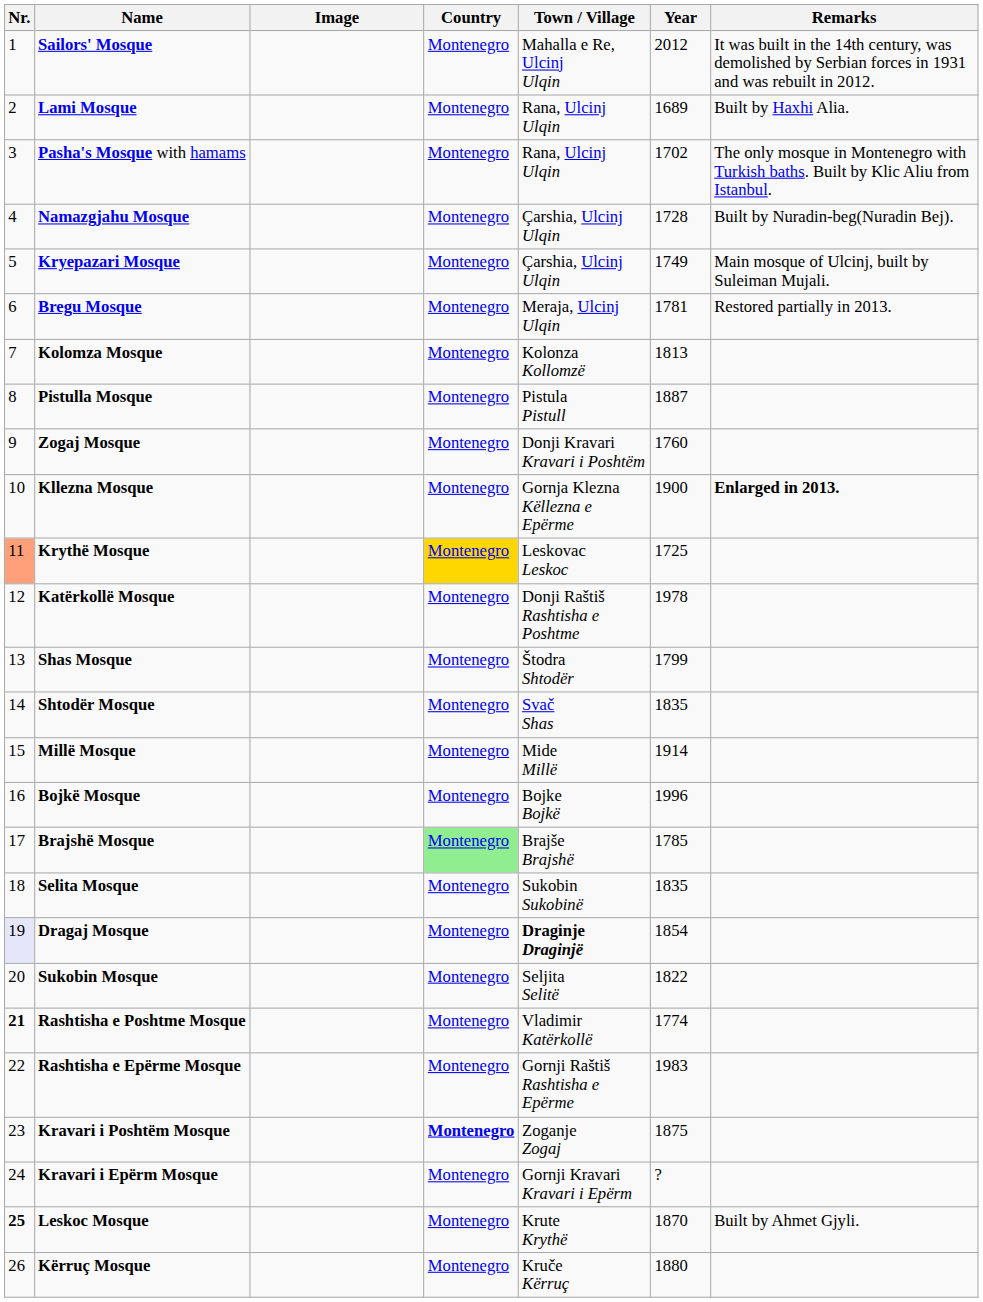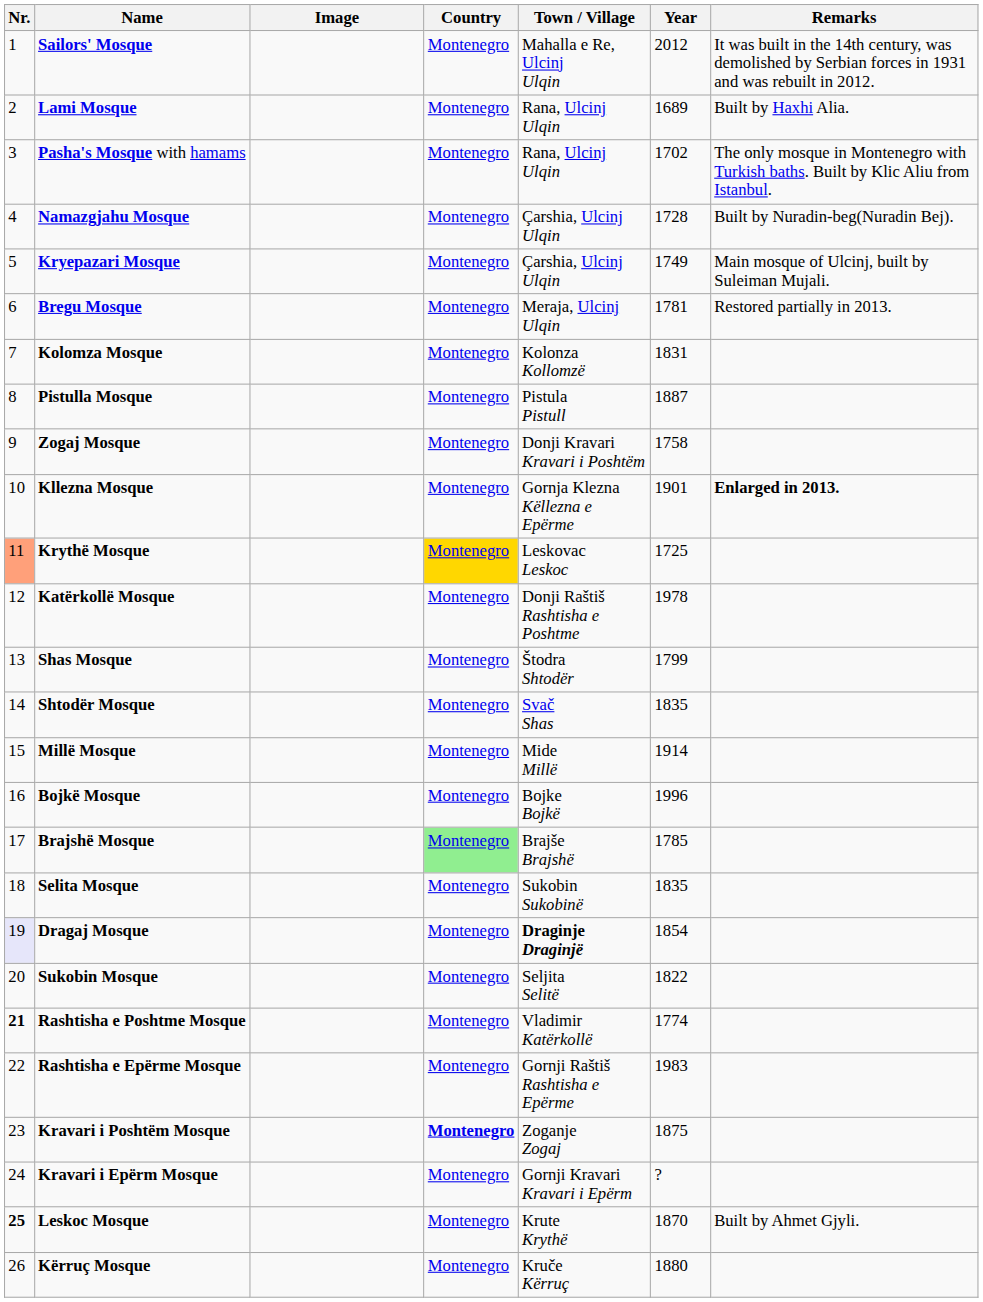Kolomza Mosque | Year: 1813 -> 1831
Zogaj Mosque | Year: 1760 -> 1758
Kllezna Mosque | Year: 1900 -> 1901
